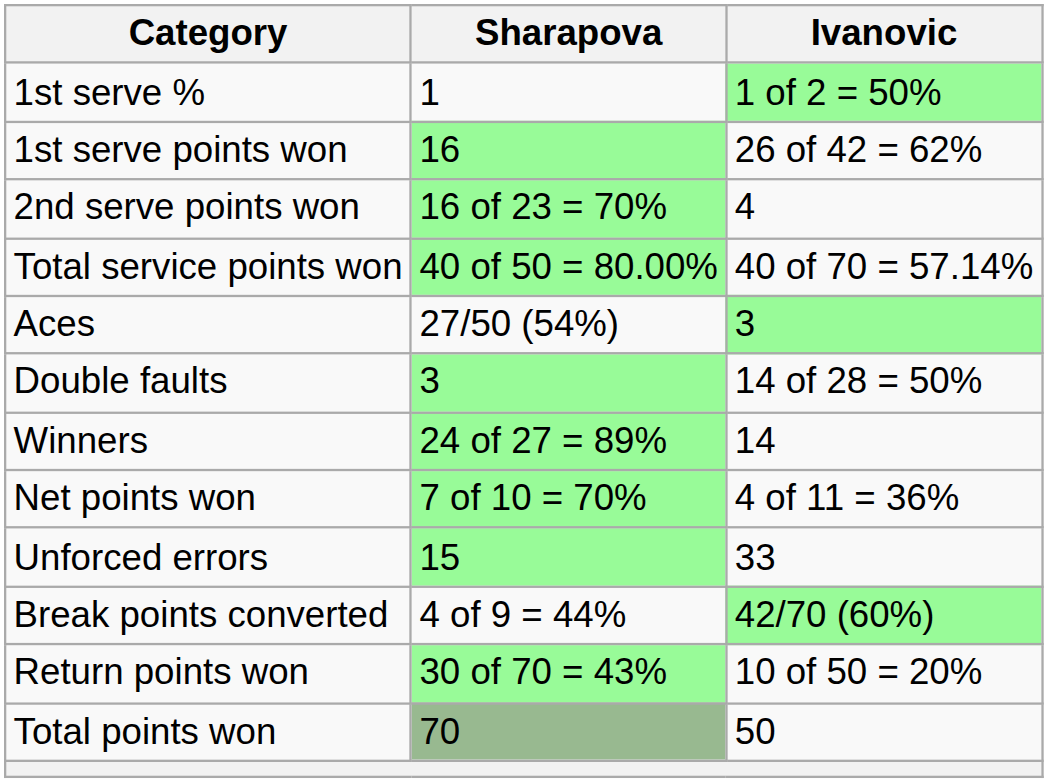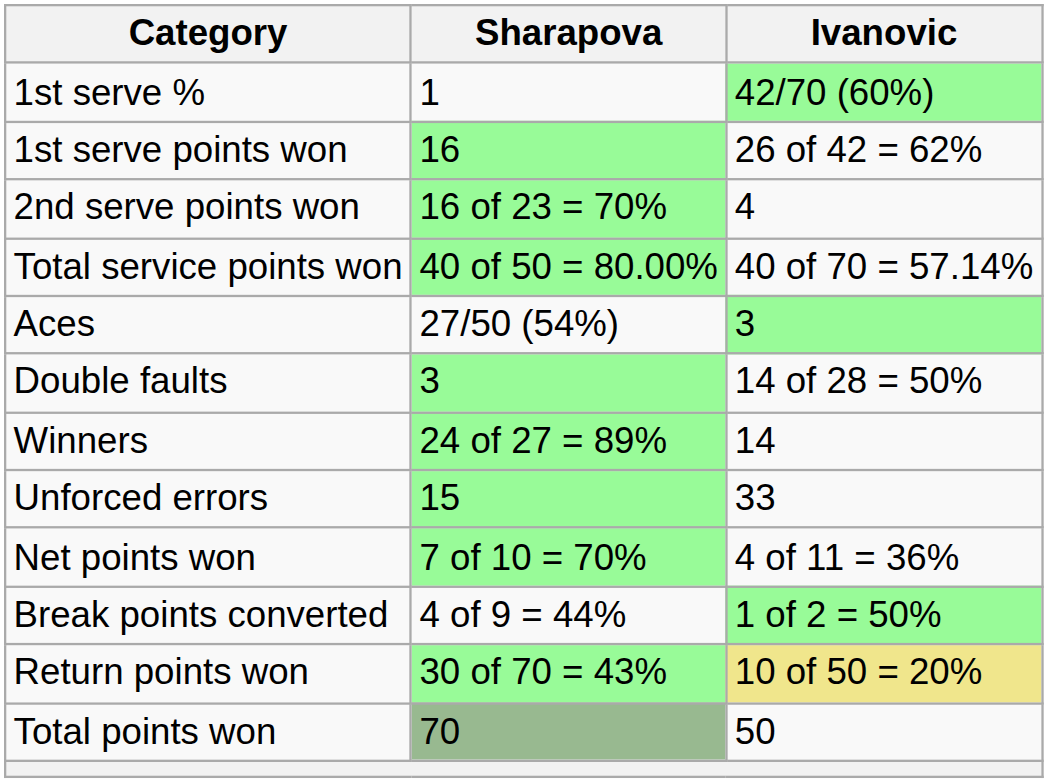1st serve % | Ivanovic: 1 of 2 = 50% -> 42/70 (60%)
rows swapped: Unforced errors <-> Net points won
Break points converted | Ivanovic: 42/70 (60%) -> 1 of 2 = 50%
Return points won | Ivanovic: no background -> khaki background
